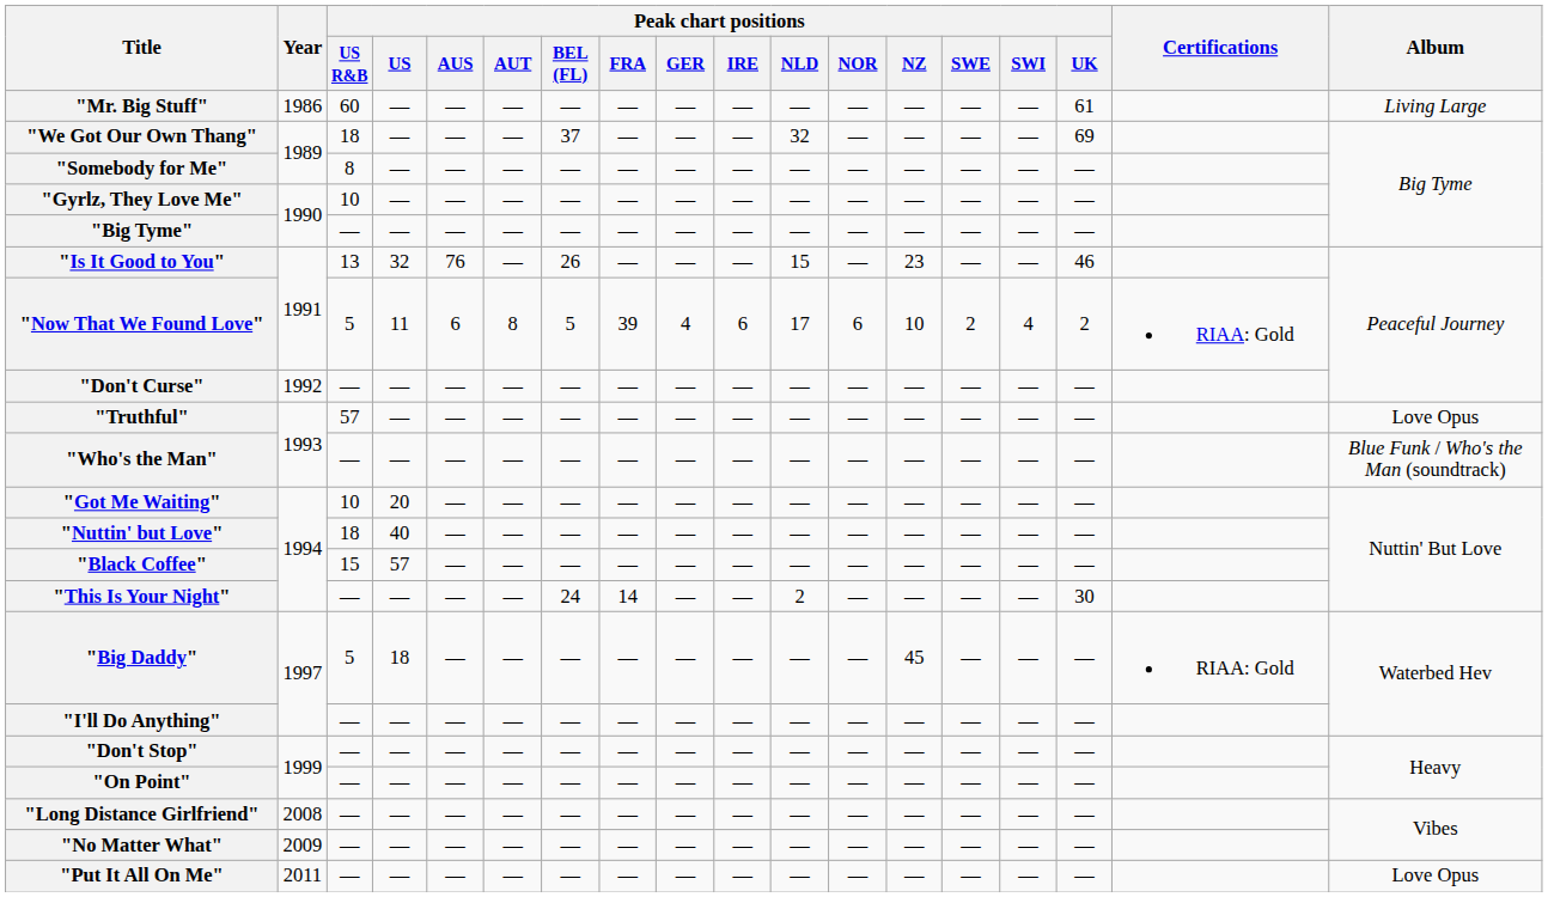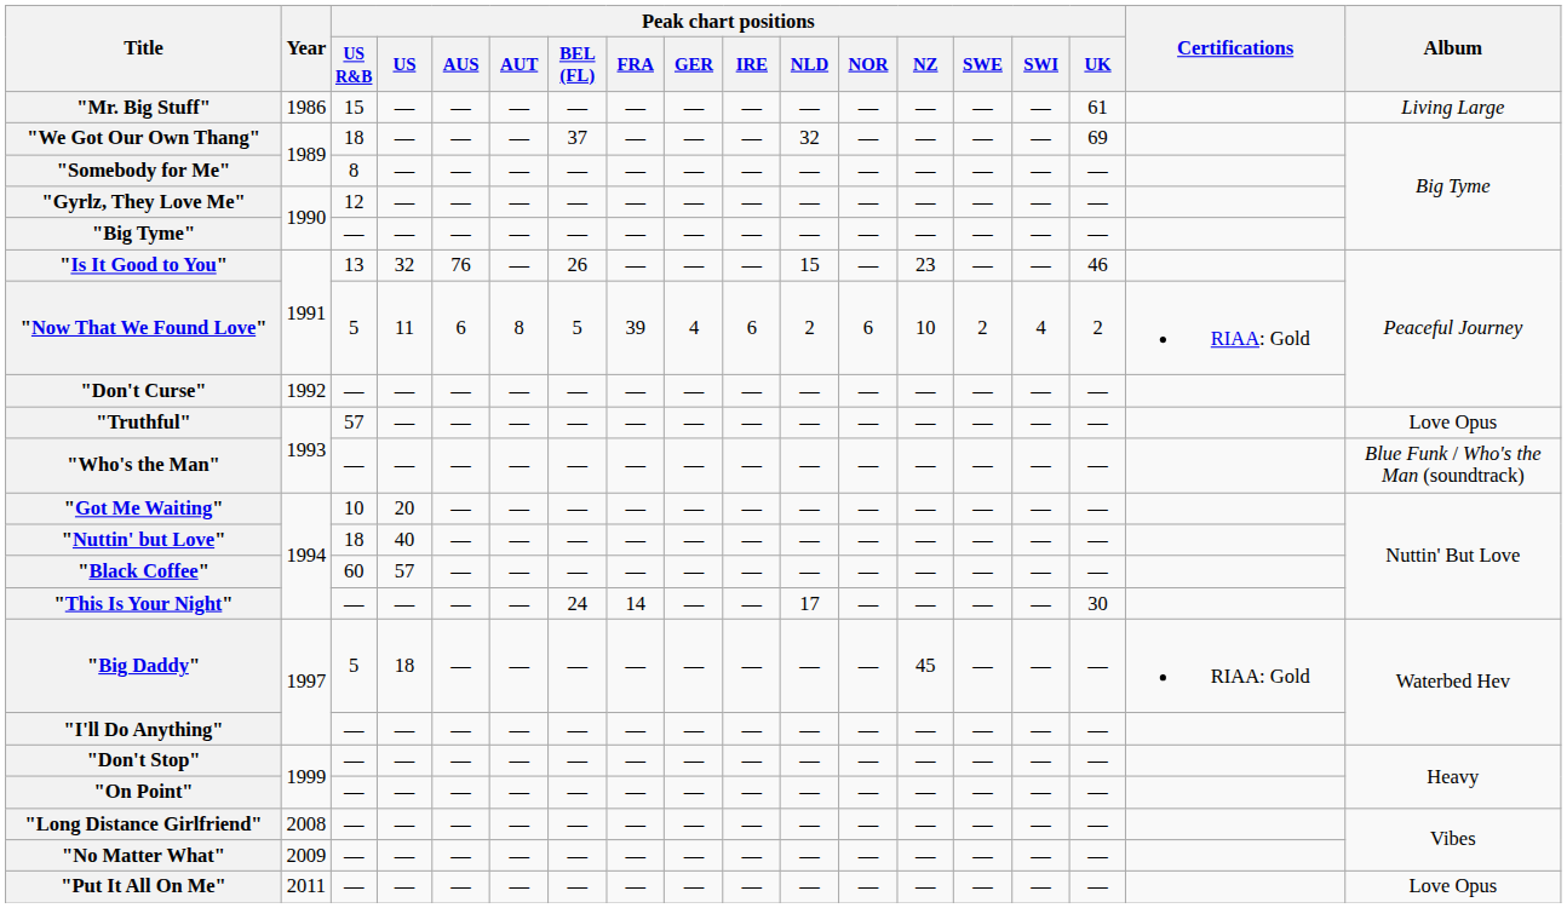"Mr. Big Stuff" | Peak chart positions / US R&B: 60 -> 15
"Gyrlz, They Love Me" | Peak chart positions / US R&B: 10 -> 12
"Now That We Found Love" | Peak chart positions / NLD: 17 -> 2
"Black Coffee" | Peak chart positions / US R&B: 15 -> 60
"This Is Your Night" | Peak chart positions / NLD: 2 -> 17
